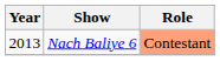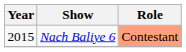Nach Baliye 6 | Year: 2013 -> 2015
